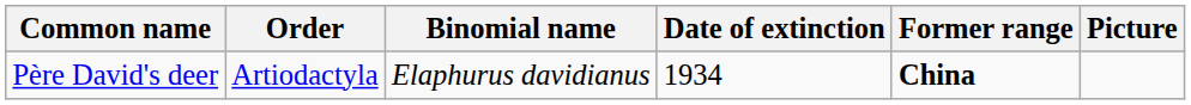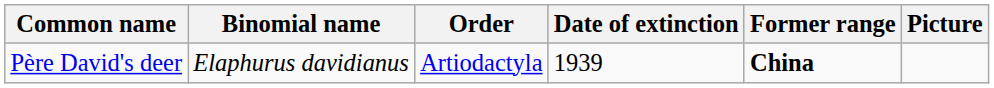columns swapped: Binomial name <-> Order
Père David's deer | Date of extinction: 1934 -> 1939
